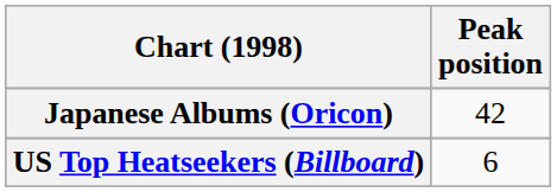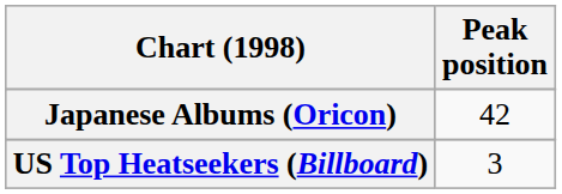US Top Heatseekers (Billboard) | Peak position: 6 -> 3
